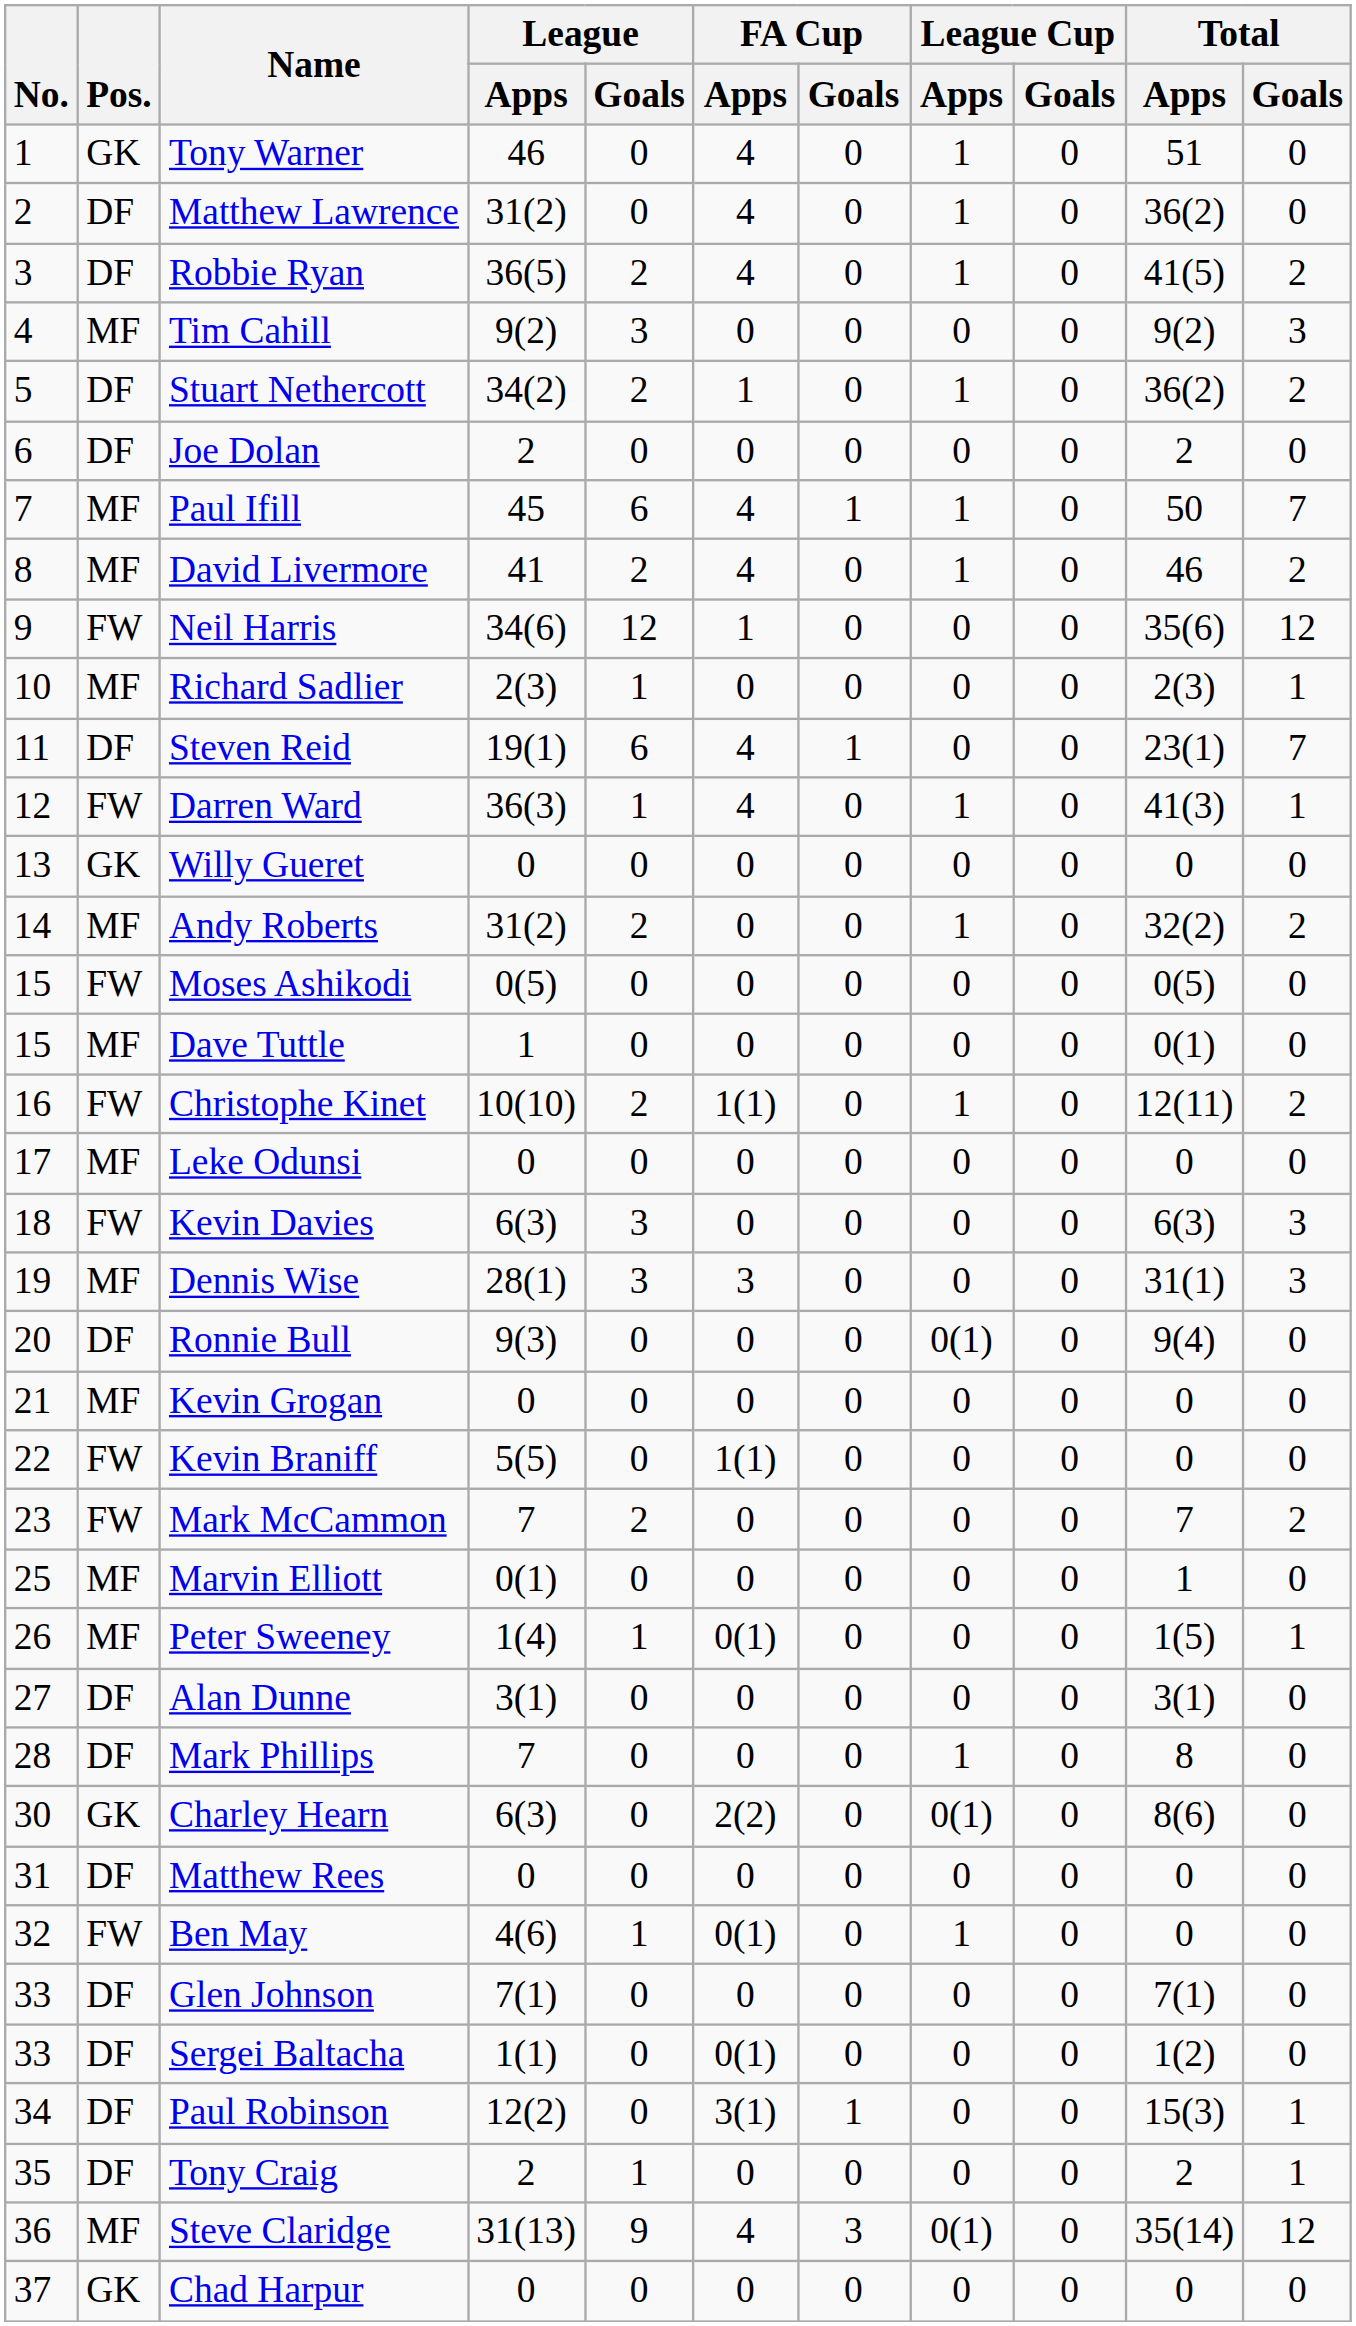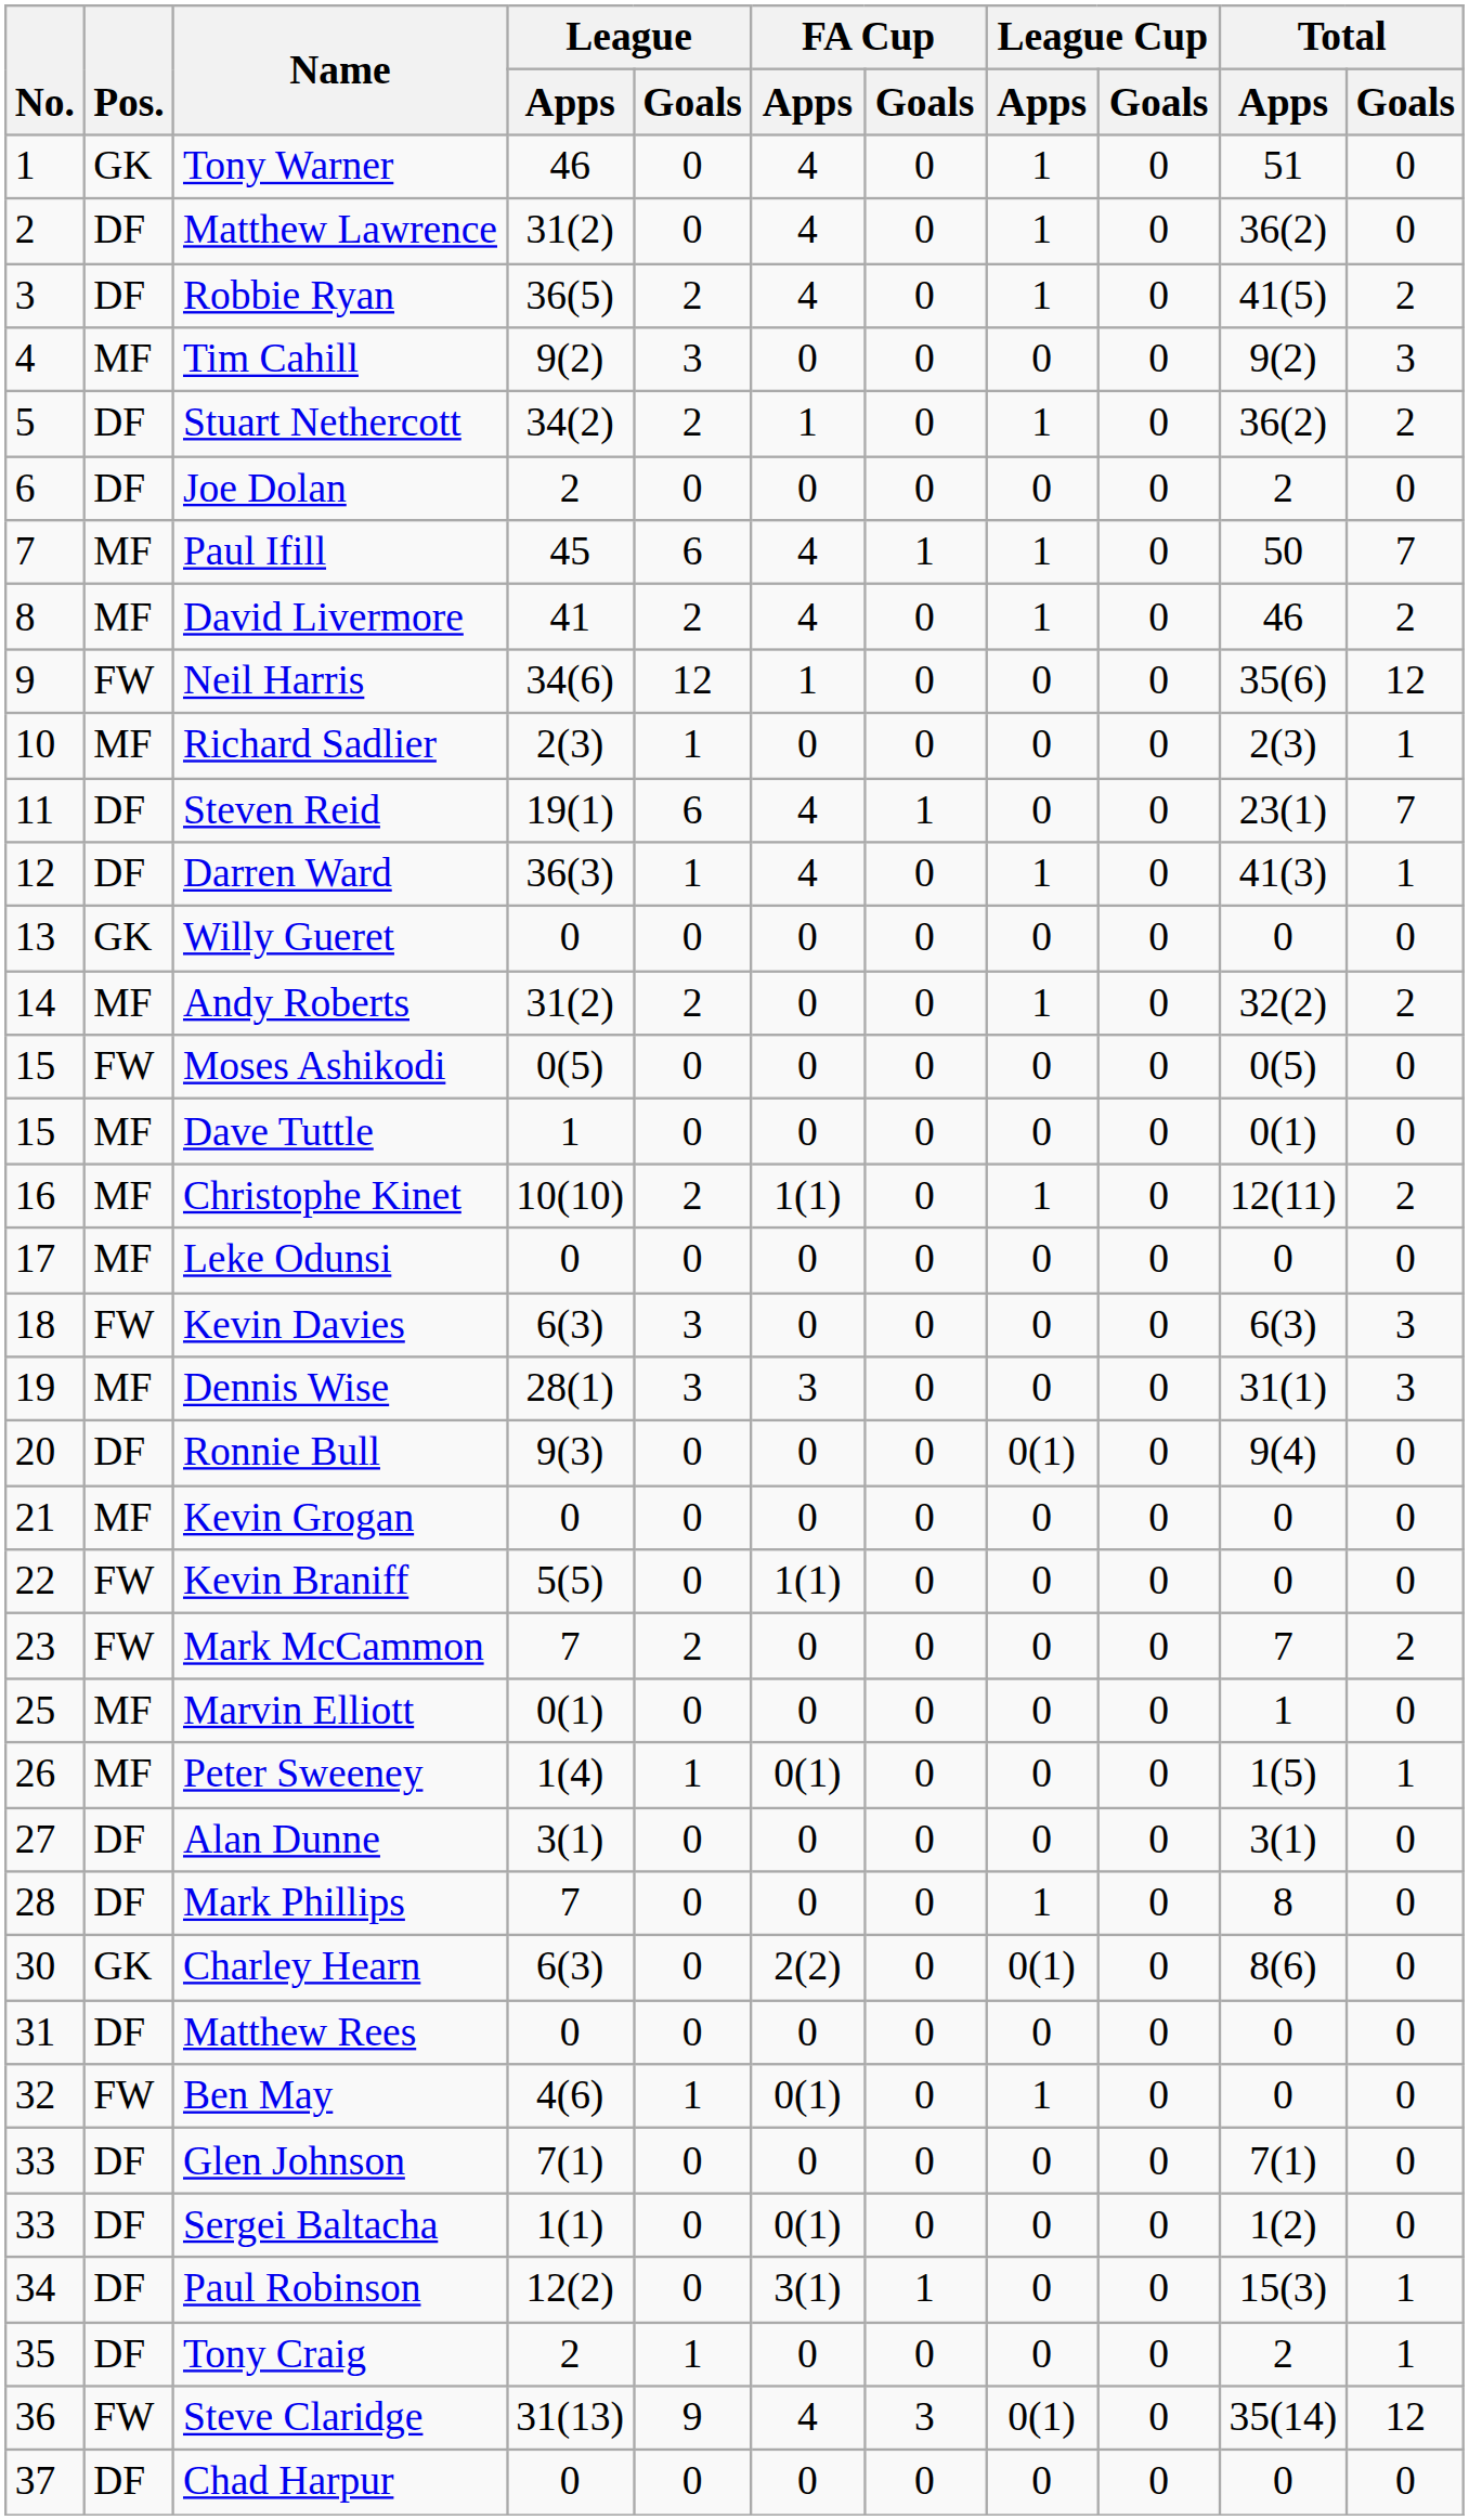Darren Ward | Pos.: FW -> DF
Christophe Kinet | Pos.: FW -> MF
Steve Claridge | Pos.: MF -> FW
Chad Harpur | Pos.: GK -> DF
